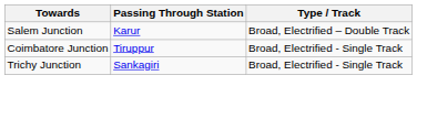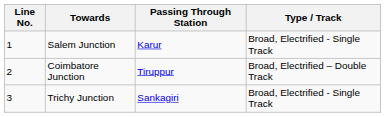+ column: Line No. | 1 | 2 | 3
Salem Junction | Type / Track: Broad, Electrified – Double Track -> Broad, Electrified - Single Track
Coimbatore Junction | Type / Track: Broad, Electrified - Single Track -> Broad, Electrified – Double Track
